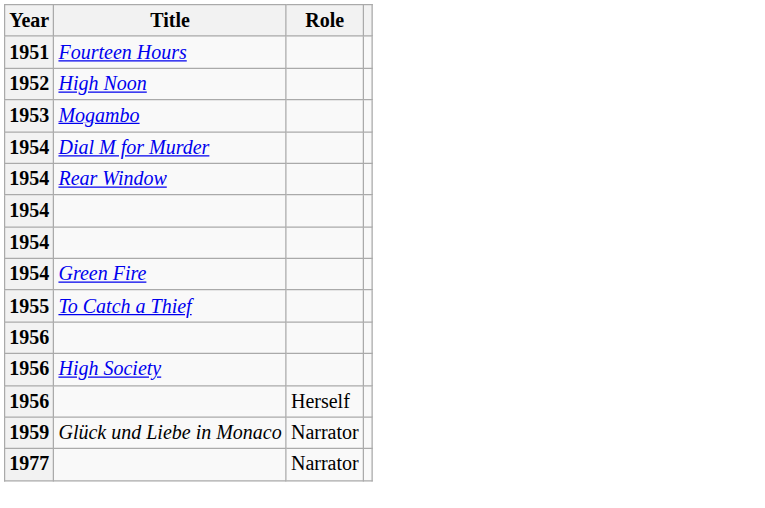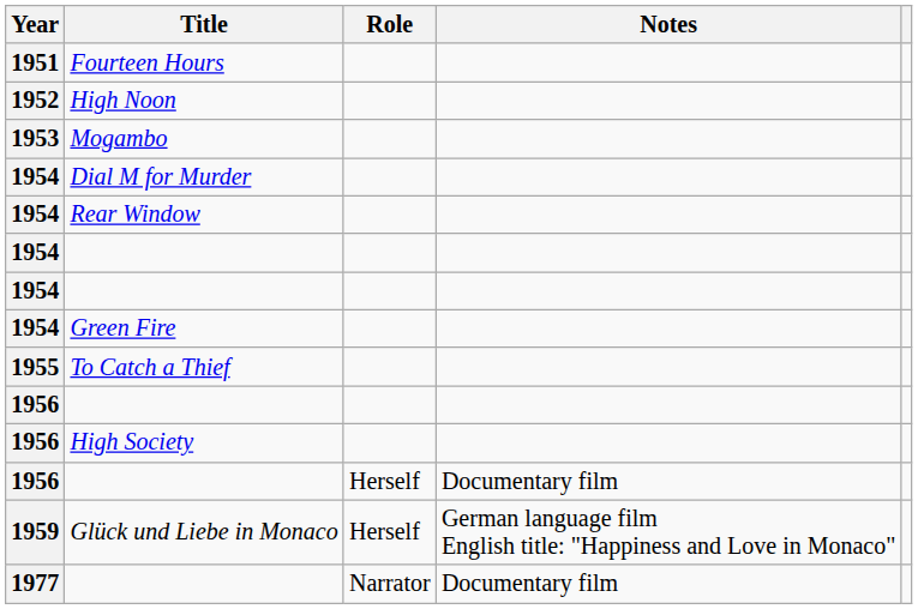+ column: Notes | Documentary film | German language film English title: "Happiness and Love in Monaco" | Documentary film
Glück und Liebe in Monaco | Role: Narrator -> Herself
